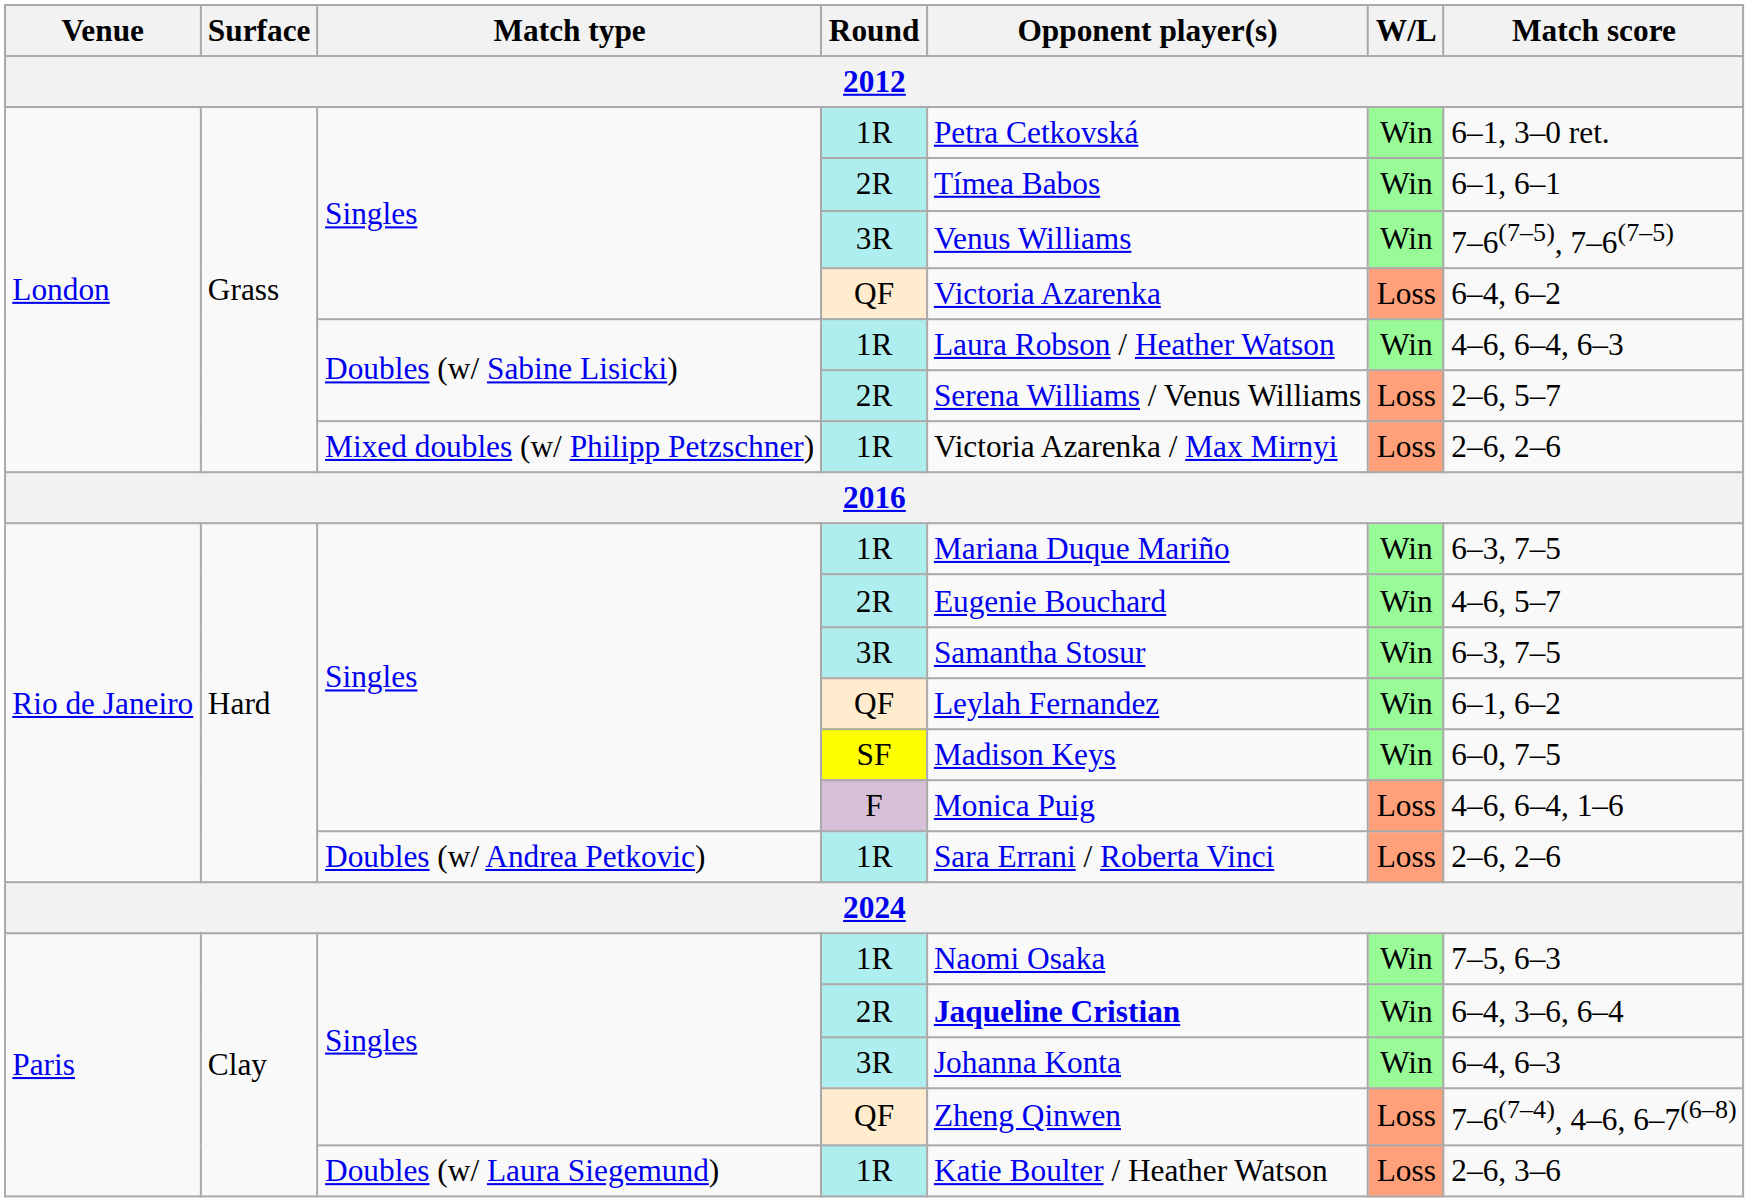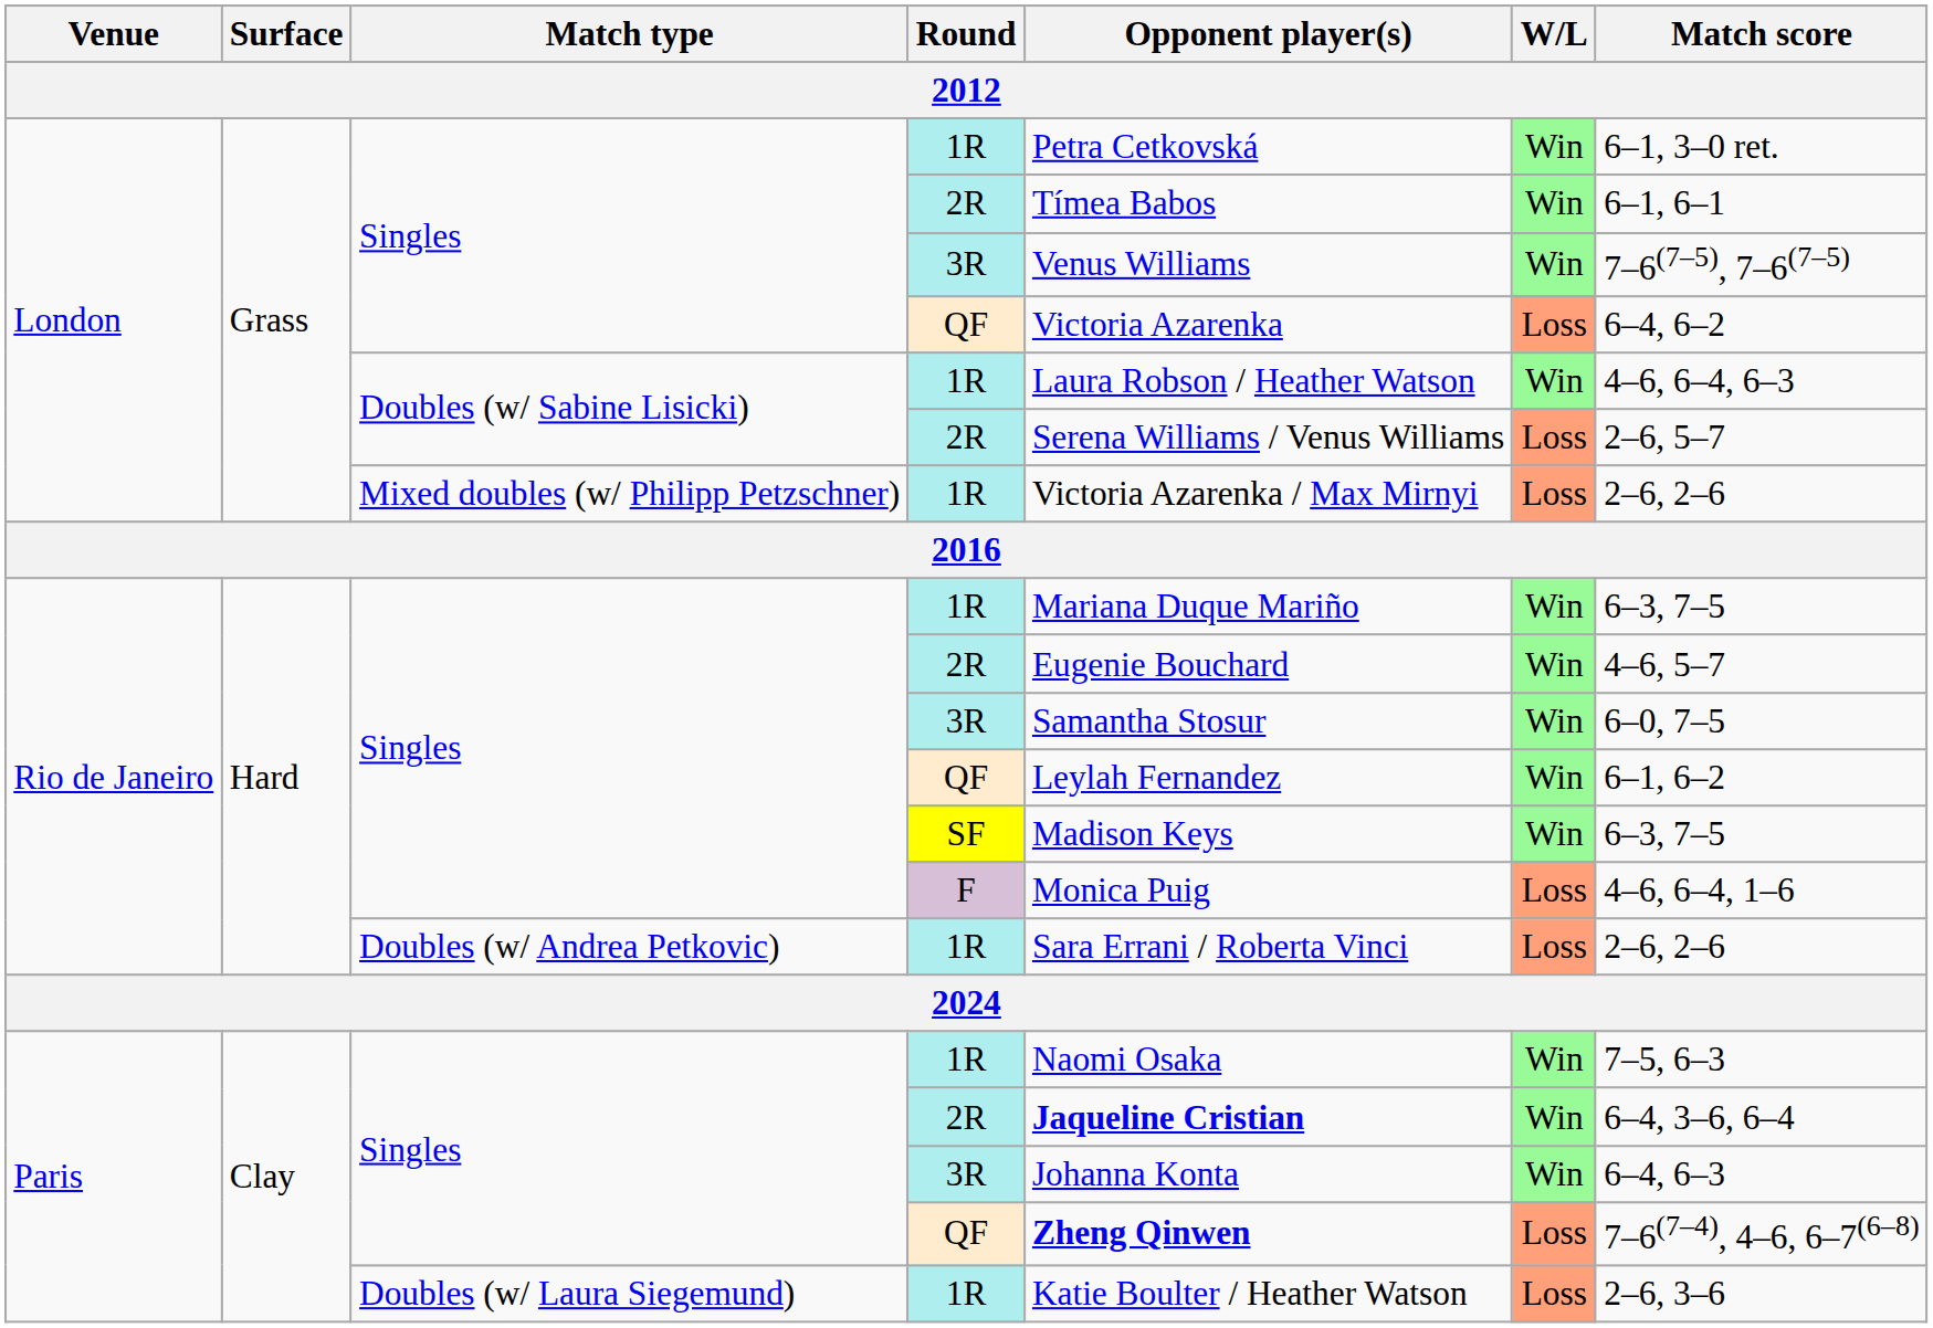Rio de Janeiro / 3R | Match score: 6–3, 7–5 -> 6–0, 7–5
SF | Match score: 6–0, 7–5 -> 6–3, 7–5
Paris / QF | Opponent player(s): normal -> bold
